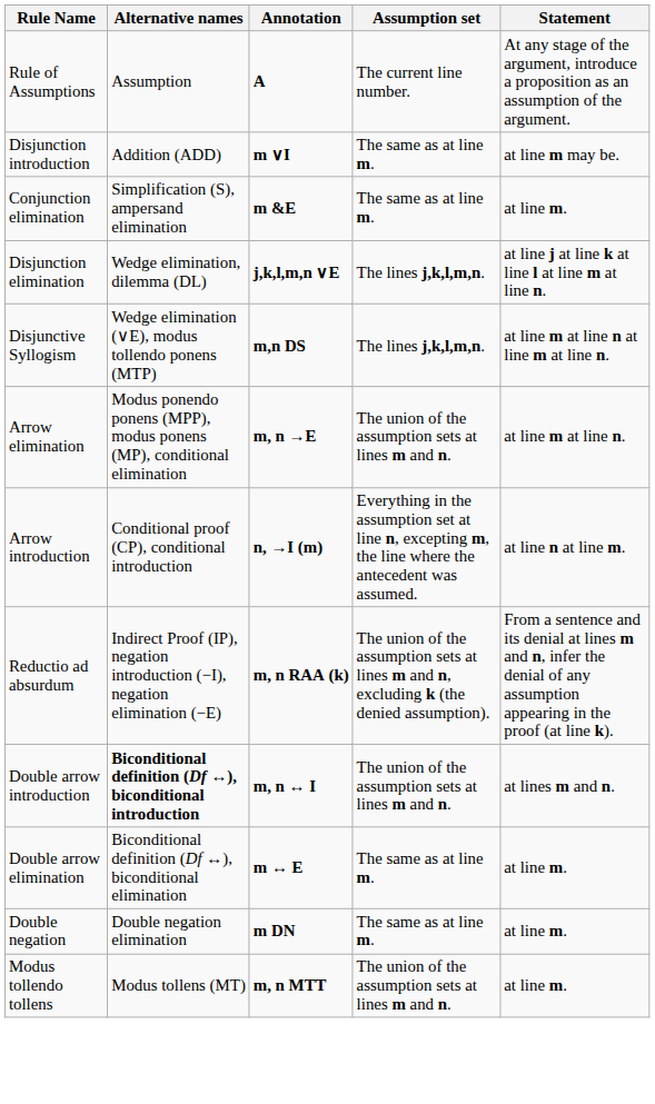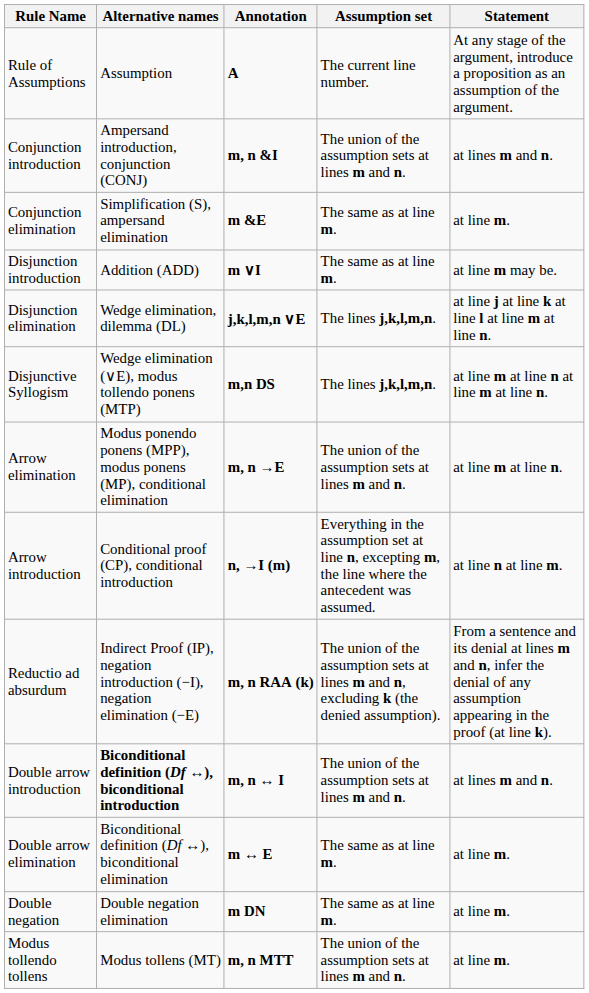+ row: Conjunction introduction | Ampersand introduction, conjunction (CONJ) | m, n &I | The union of the assumption sets at lines m and n. | at lines m and n.
rows swapped: Conjunction elimination <-> Disjunction introduction
